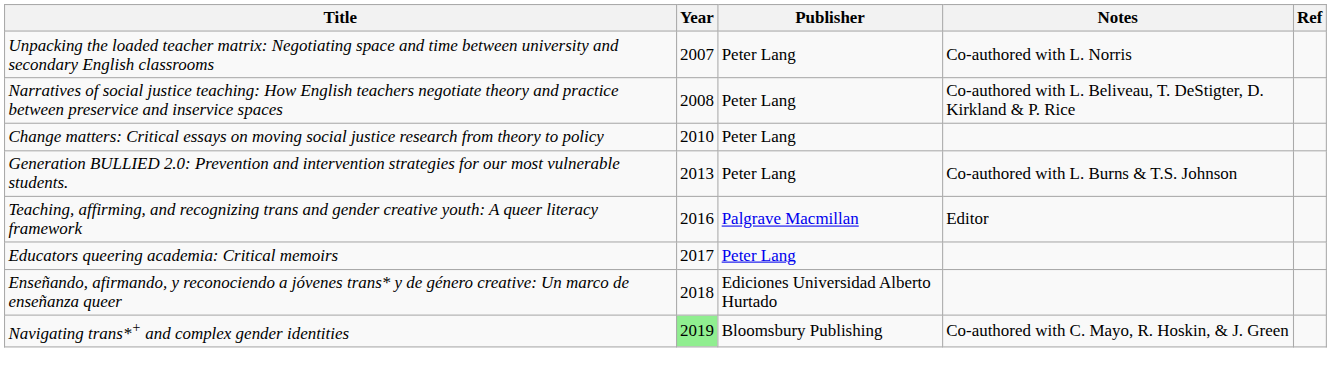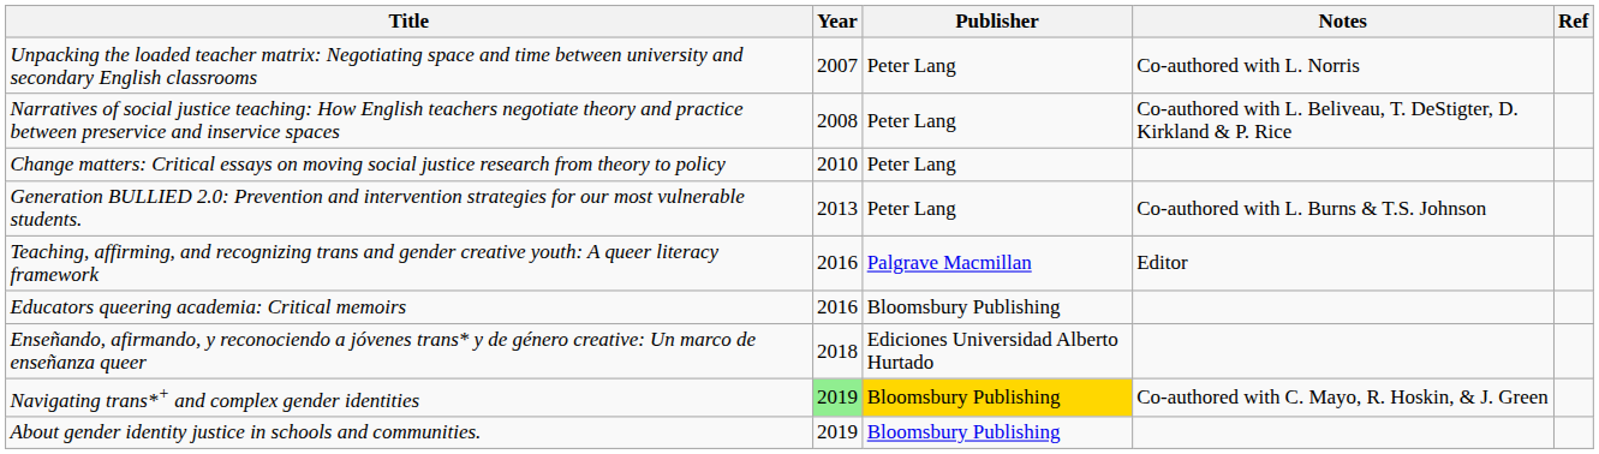Educators queering academia: Critical memoirs | Year: 2017 -> 2016
Educators queering academia: Critical memoirs | Publisher: Peter Lang -> Bloomsbury Publishing
Navigating trans*+ and complex gender identities | Publisher: no background -> gold background
+ row: About gender identity justice in schools and communities. | 2019 | Bloomsbury Publishing
